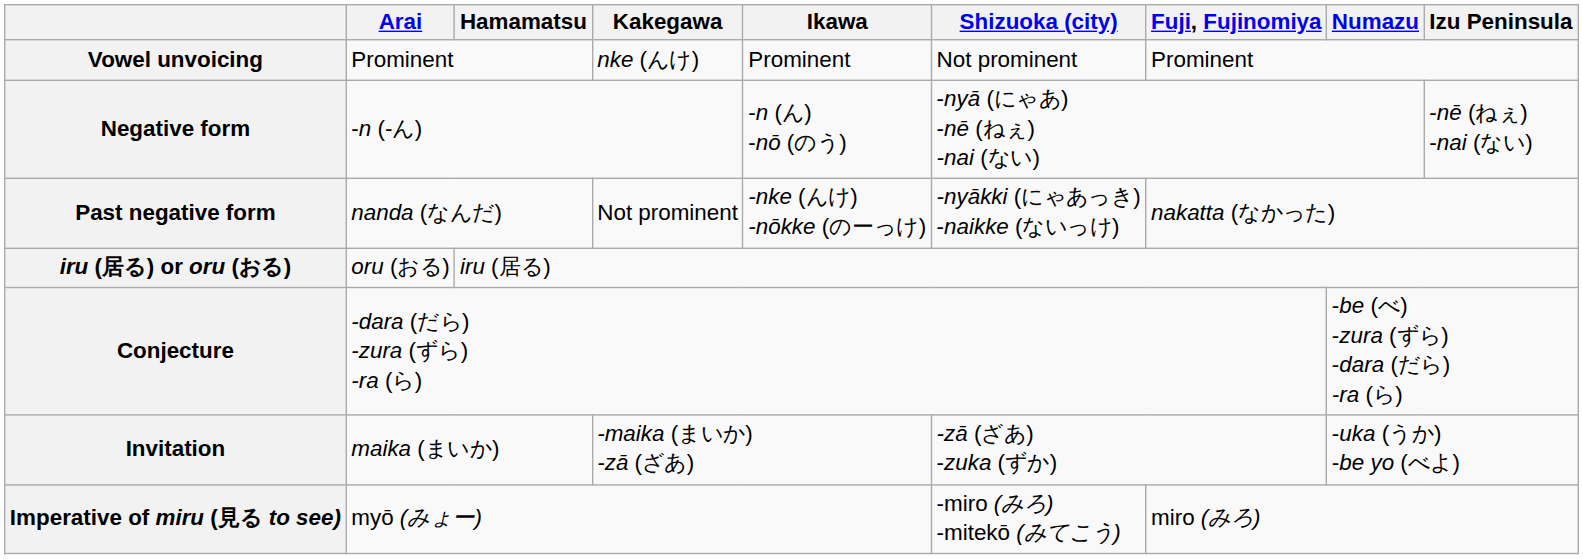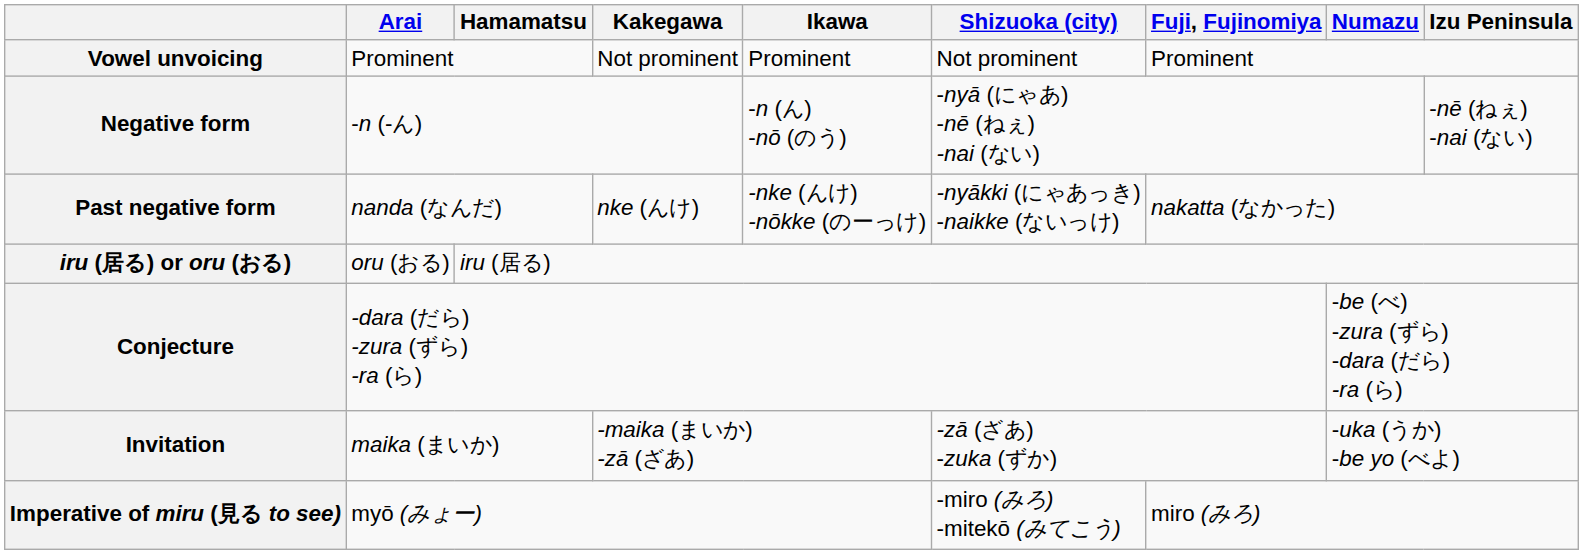Vowel unvoicing | Kakegawa: nke (んけ) -> Not prominent
Past negative form | Kakegawa: Not prominent -> nke (んけ)
